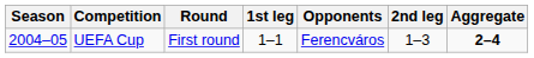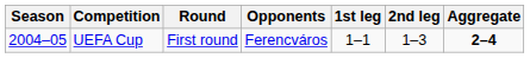columns swapped: Opponents <-> 1st leg
